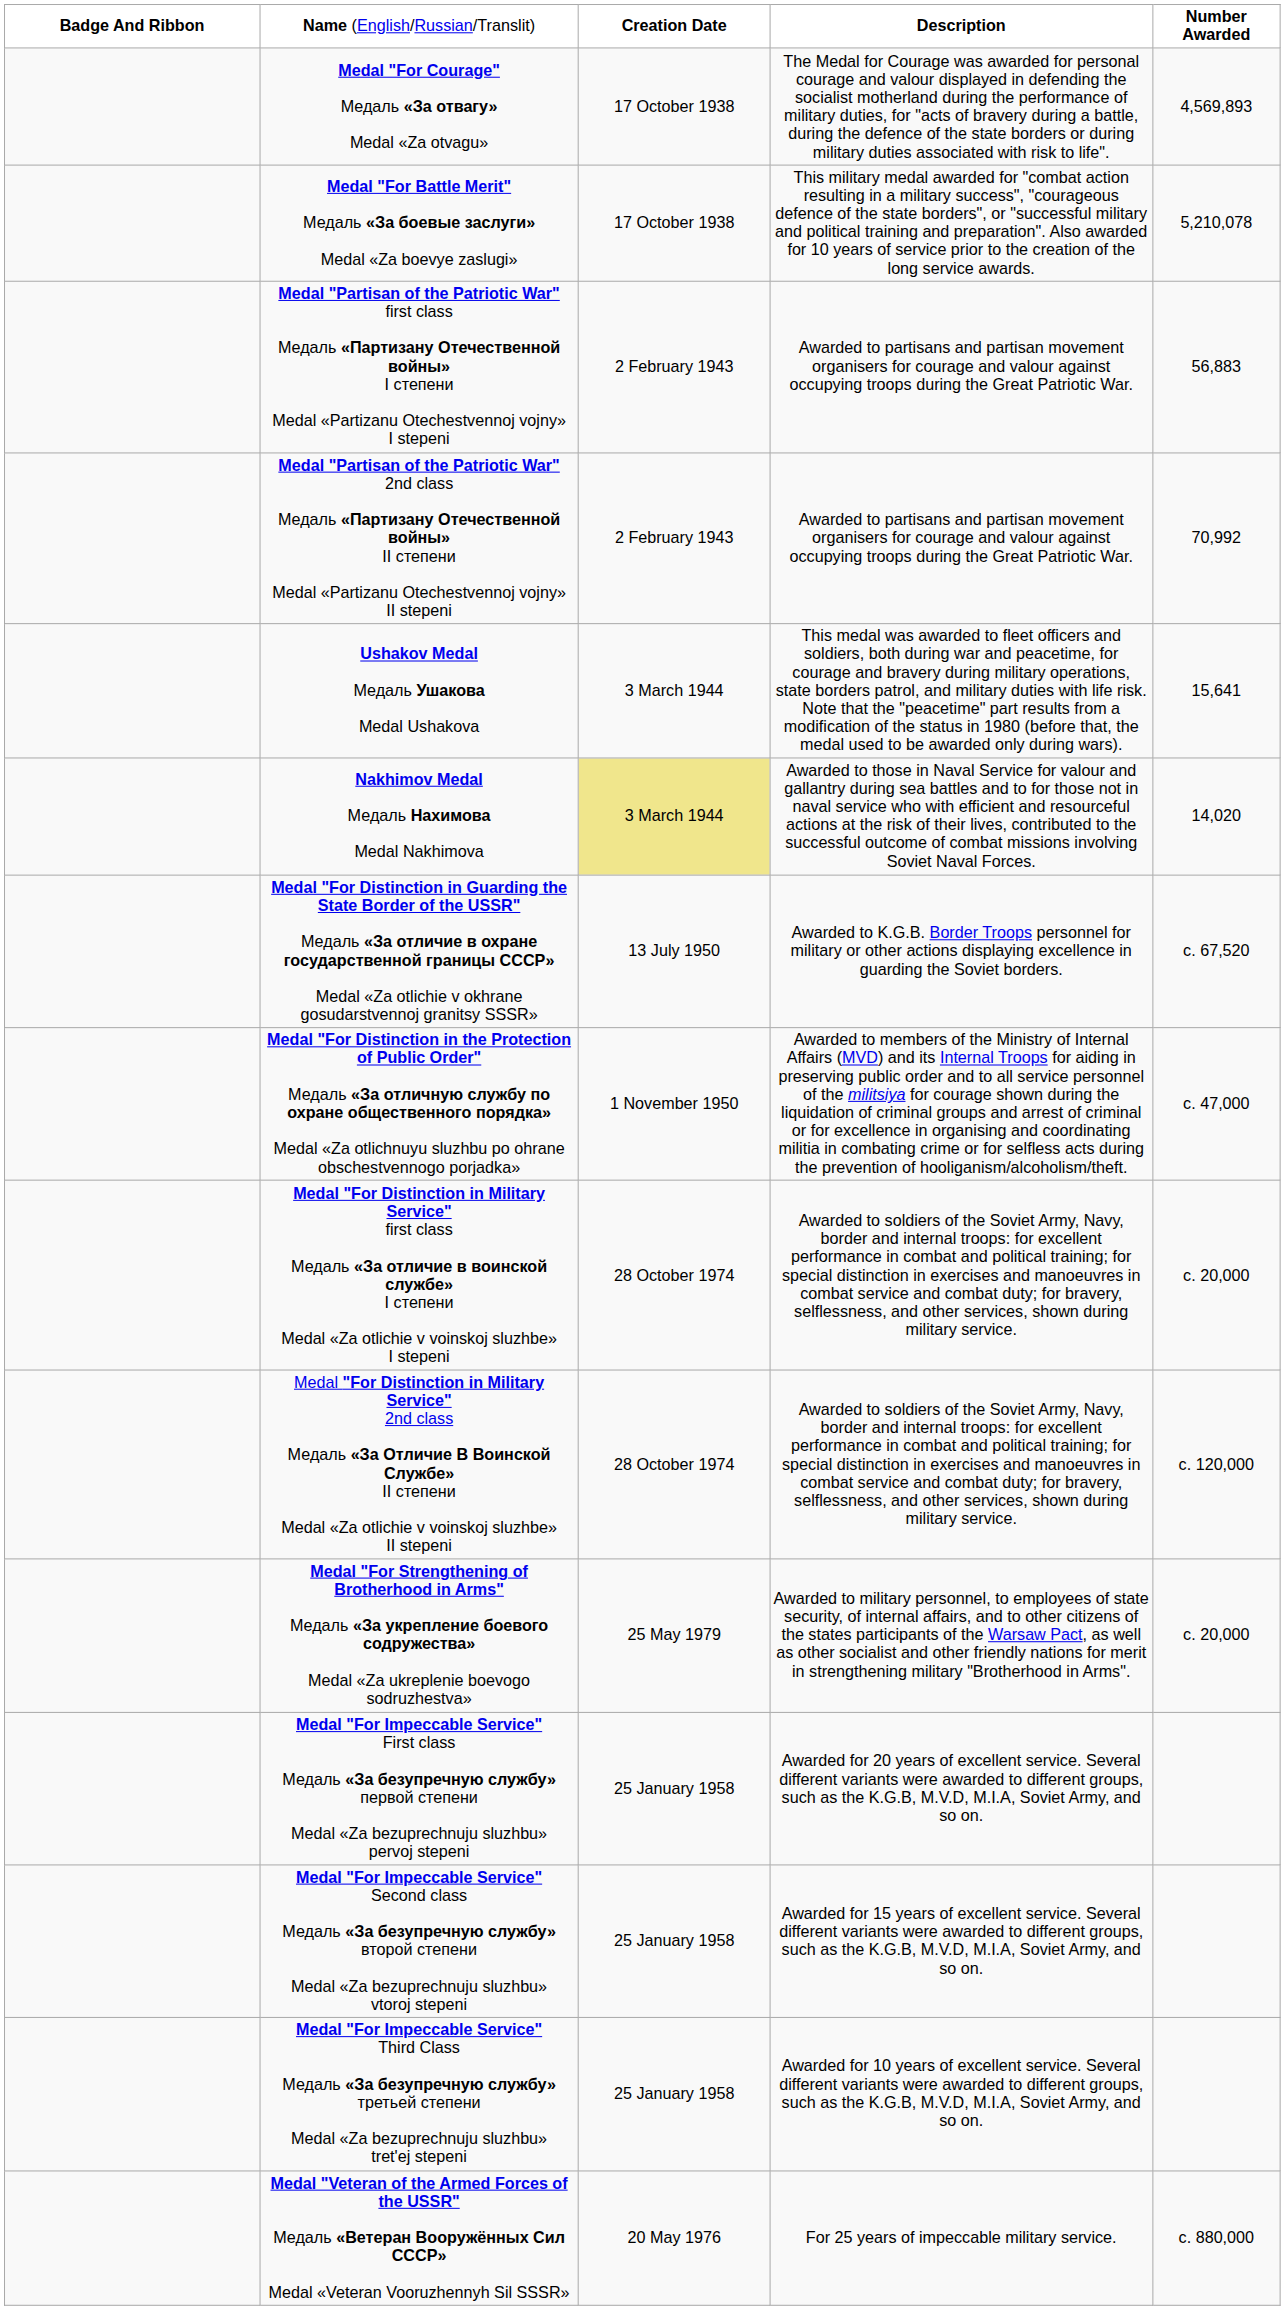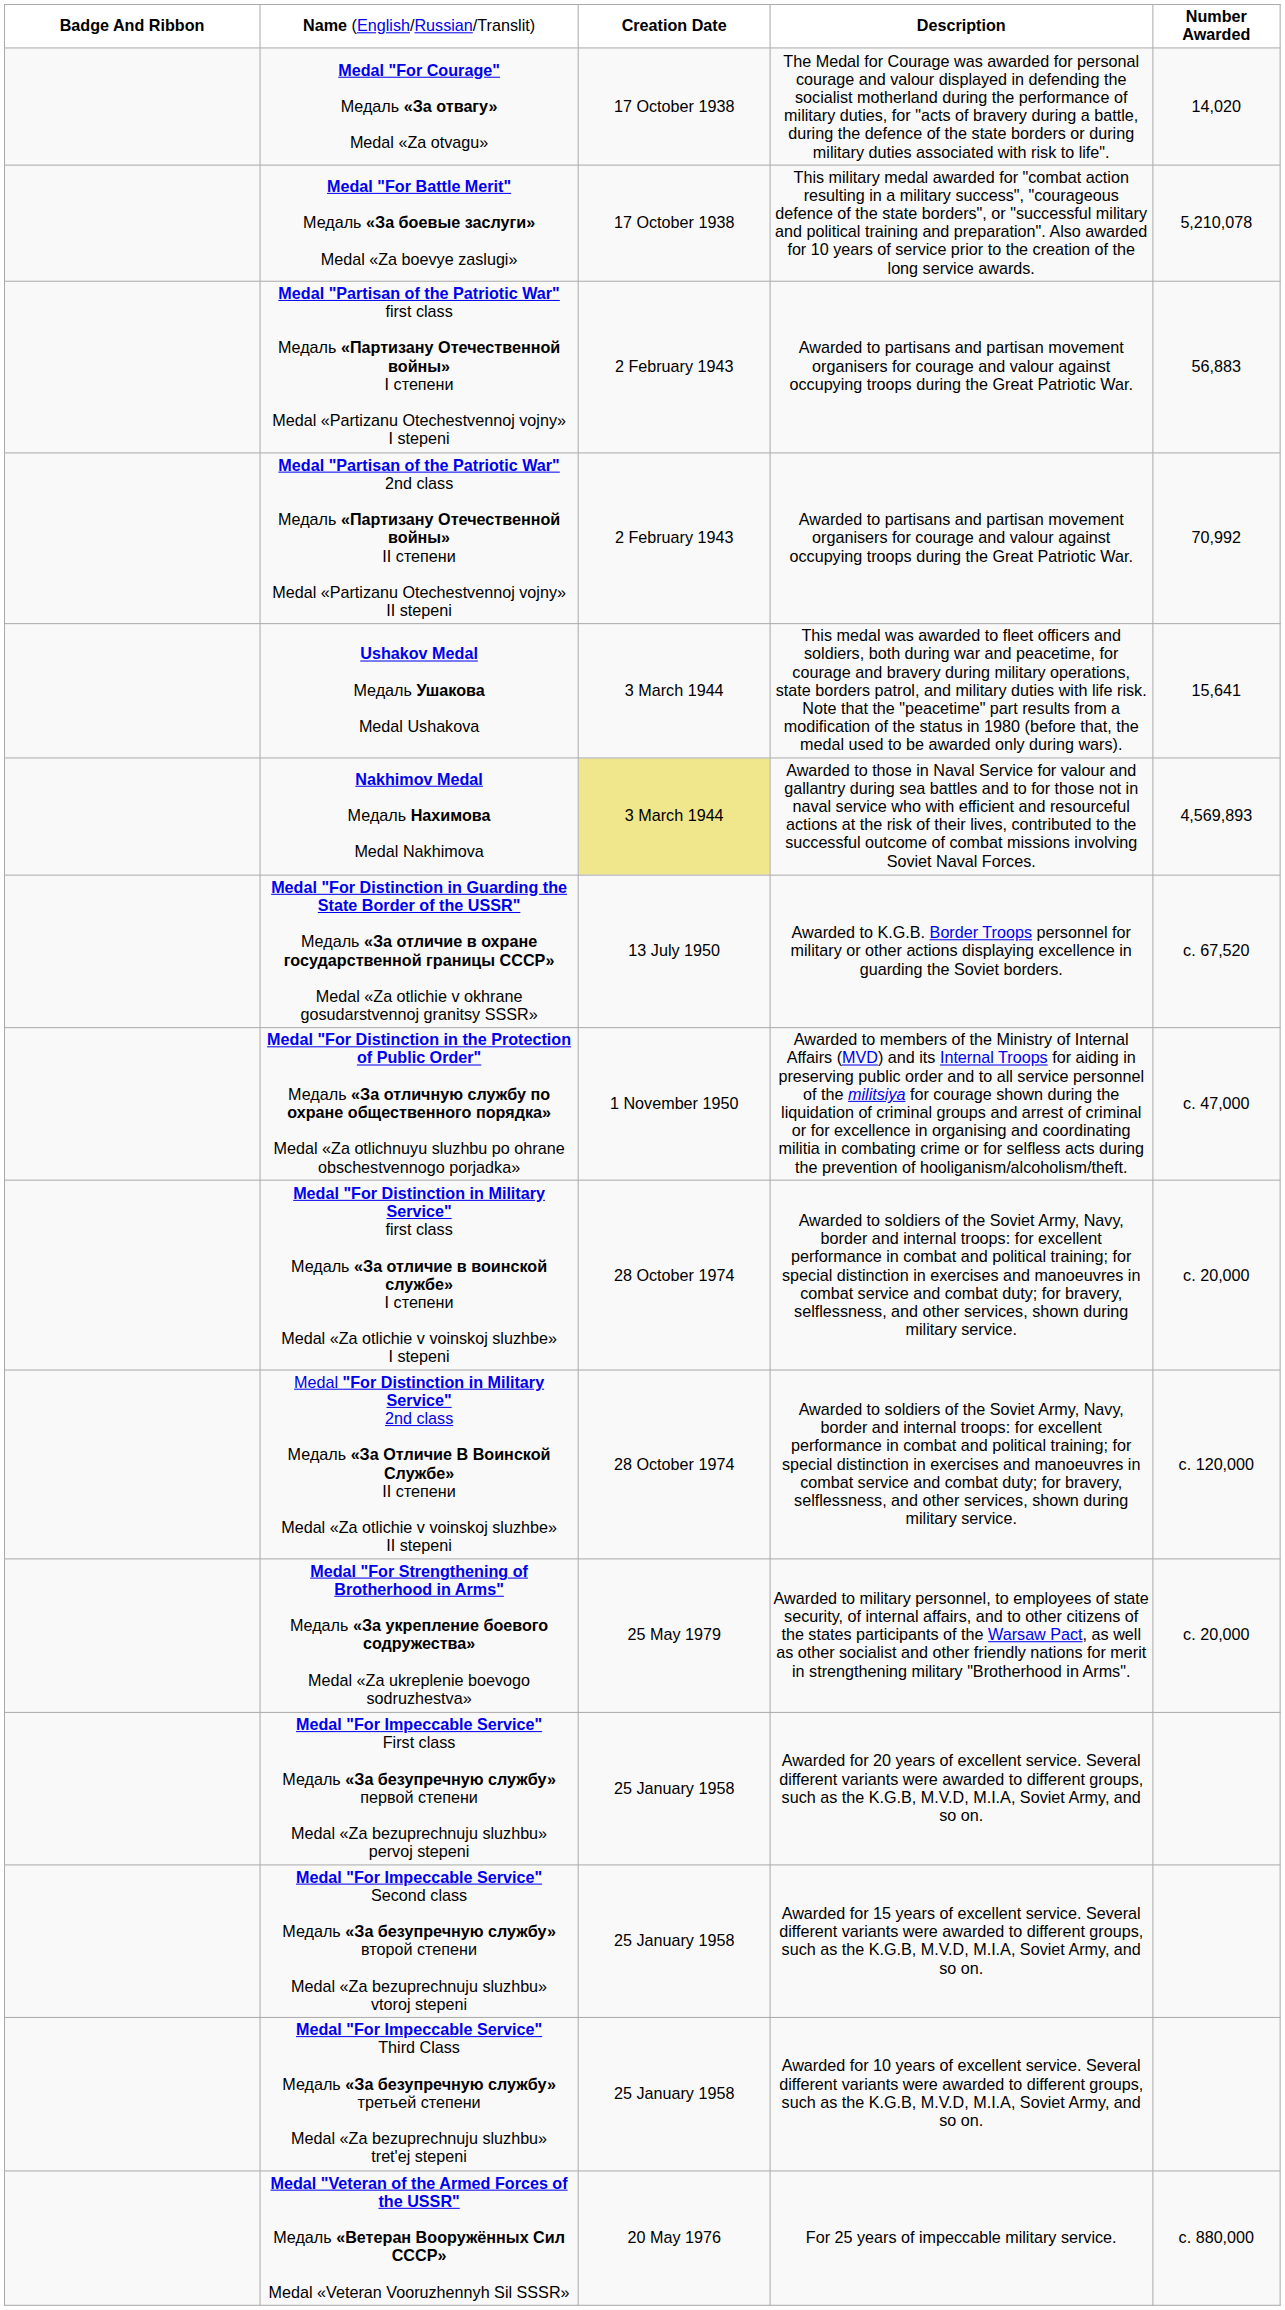Medal "For Courage" Медаль «За отвагу» Medal «Za otvagu» | column 5: 4,569,893 -> 14,020
Nakhimov Medal Медаль Нахимова Medal Nakhimova | column 5: 14,020 -> 4,569,893
